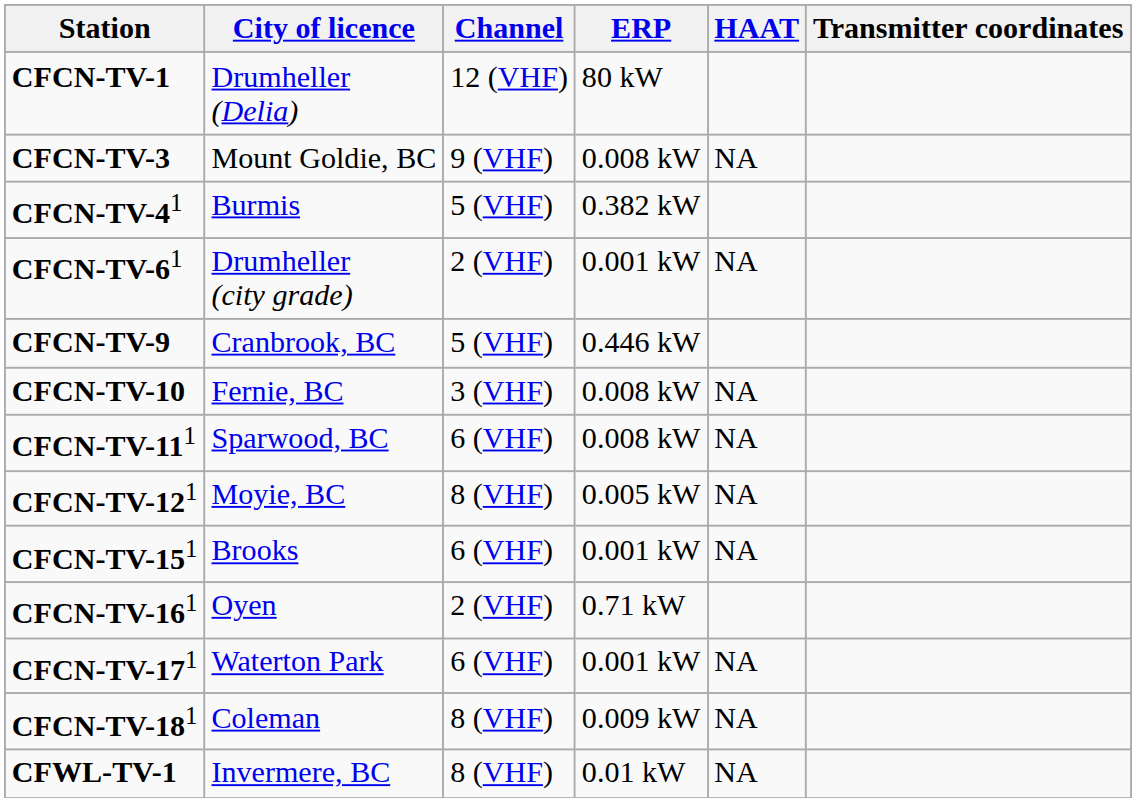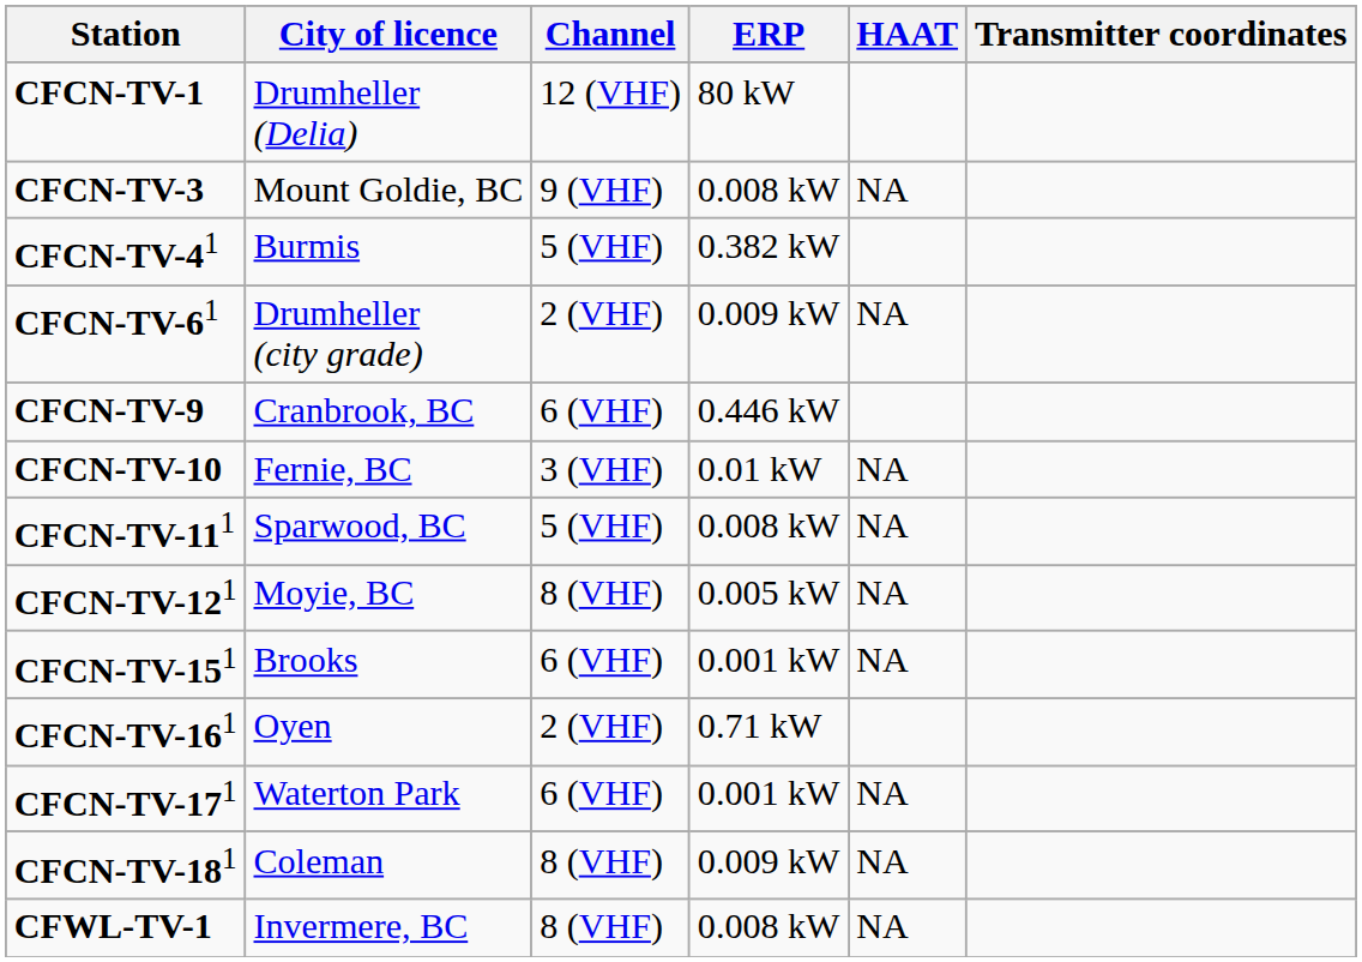CFCN-TV-61 | ERP: 0.001 kW -> 0.009 kW
CFCN-TV-9 | Channel: 5 (VHF) -> 6 (VHF)
CFCN-TV-10 | ERP: 0.008 kW -> 0.01 kW
CFCN-TV-111 | Channel: 6 (VHF) -> 5 (VHF)
CFWL-TV-1 | ERP: 0.01 kW -> 0.008 kW
